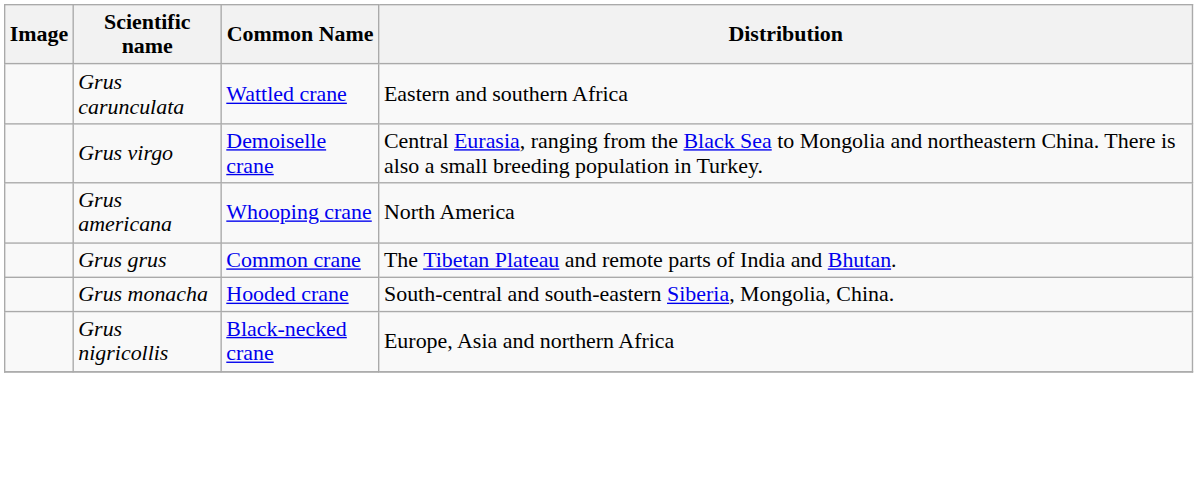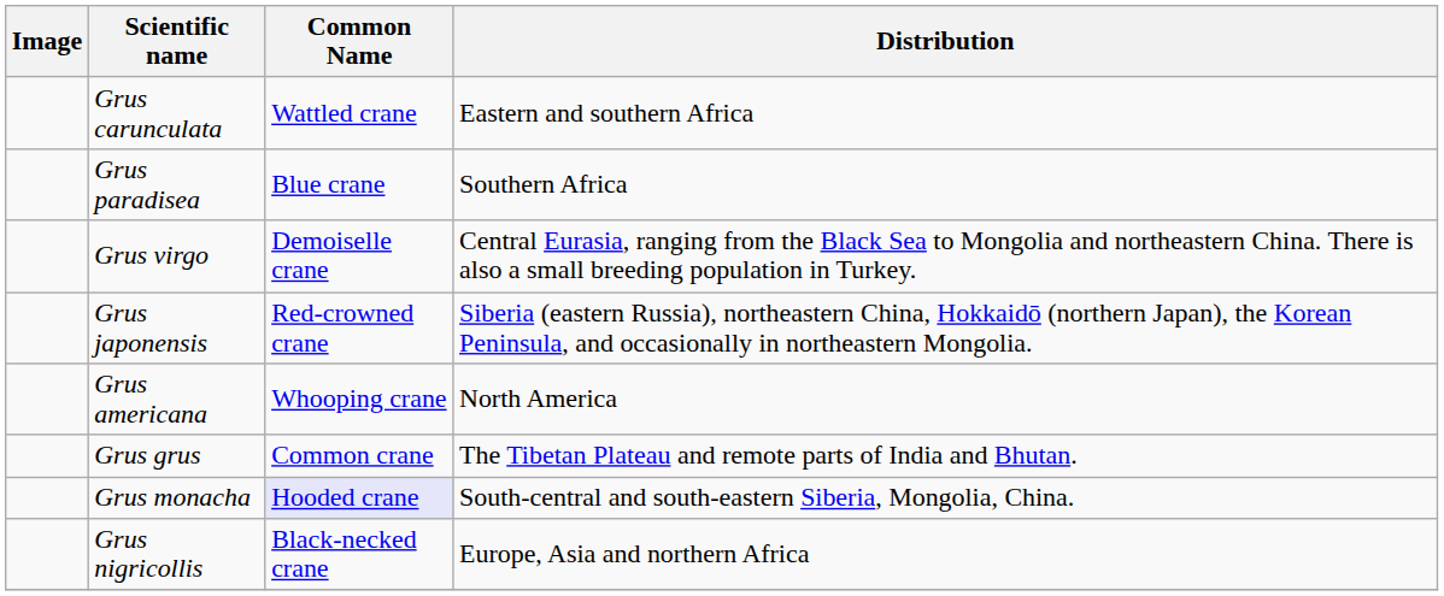+ row: Grus paradisea | Blue crane | Southern Africa
+ row: Grus japonensis | Red-crowned crane | Siberia (eastern Russia), northeastern China, Hokkaidō (northern Japan), the Korean Peninsula, and occasionally in northeastern Mongolia.
Grus monacha | Common Name: no background -> lavender background
